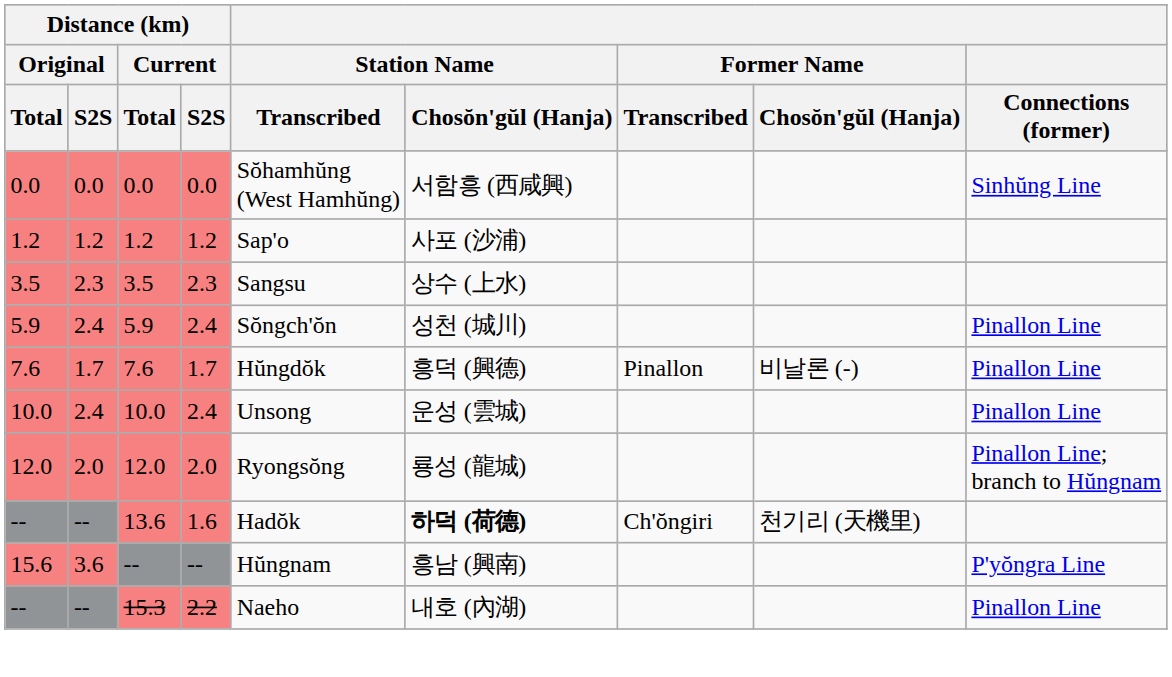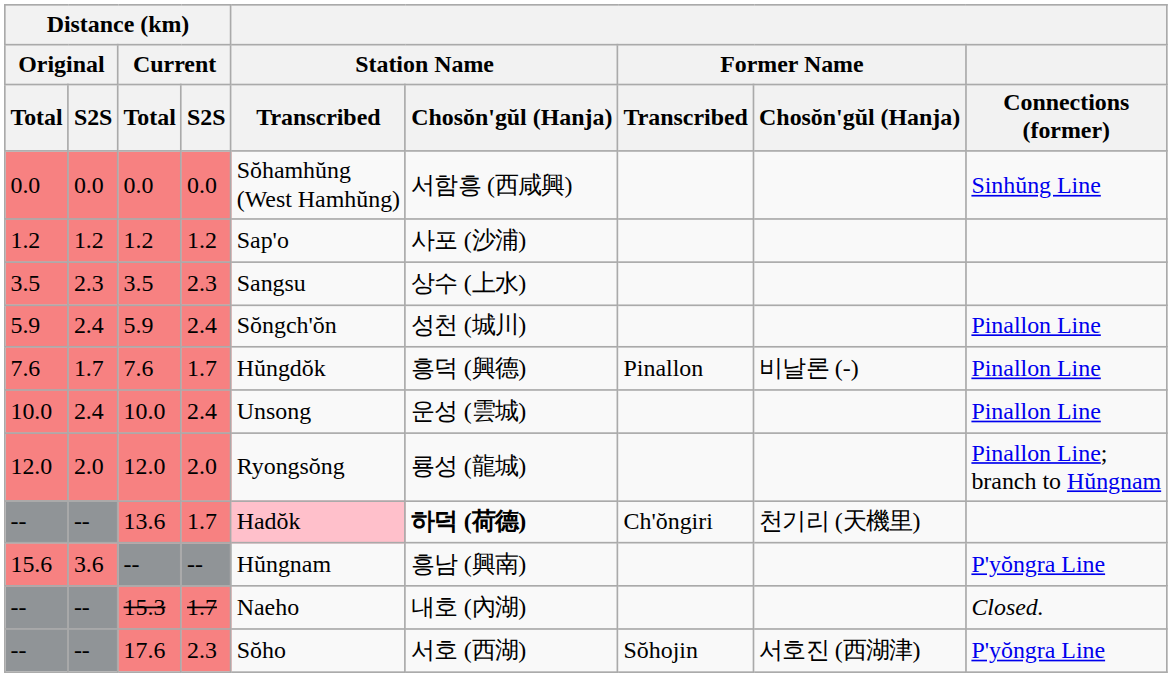13.6 | Distance (km) / Current / S2S: 1.6 -> 1.7
13.6 | Station Name / Transcribed: no background -> pink background
15.3 | Distance (km) / Current / S2S: 2.2 -> 1.7
15.3 | Connections (former): Pinallon Line -> Closed.
+ row: -- | -- | 17.6 | 2.3 | Sŏho | 서호 (西湖) | Sŏhojin | 서호진 (西湖津) | P'yŏngra Line
